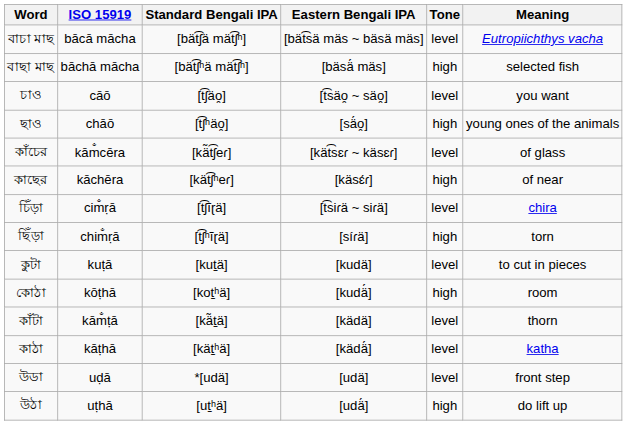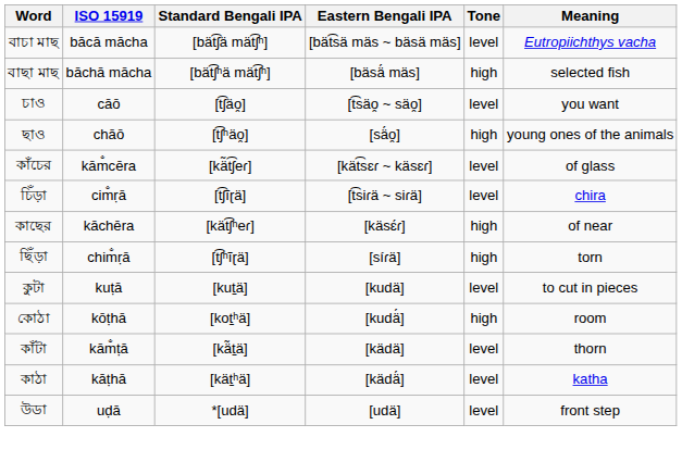rows swapped: কাছের <-> চিঁড়া
- row: উঠা | uṭhā | [ut̠ʰä] | [udä́] | high | do lift up
